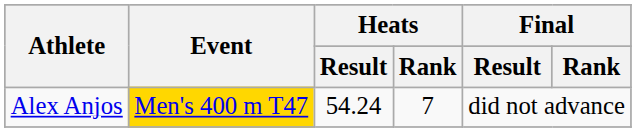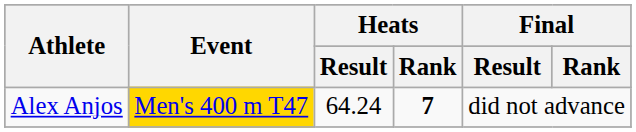Alex Anjos | Heats / Result: 54.24 -> 64.24
Alex Anjos | Heats / Rank: normal -> bold
